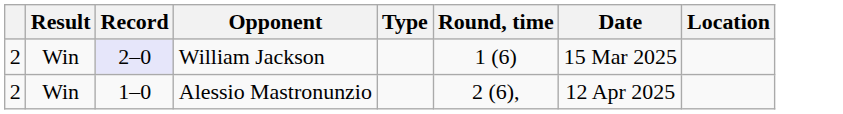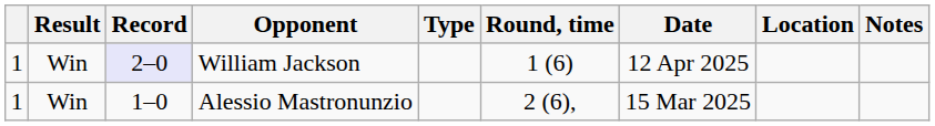+ column: Notes
William Jackson | column 1: 2 -> 1
William Jackson | Date: 15 Mar 2025 -> 12 Apr 2025
Alessio Mastronunzio | column 1: 2 -> 1
Alessio Mastronunzio | Date: 12 Apr 2025 -> 15 Mar 2025
